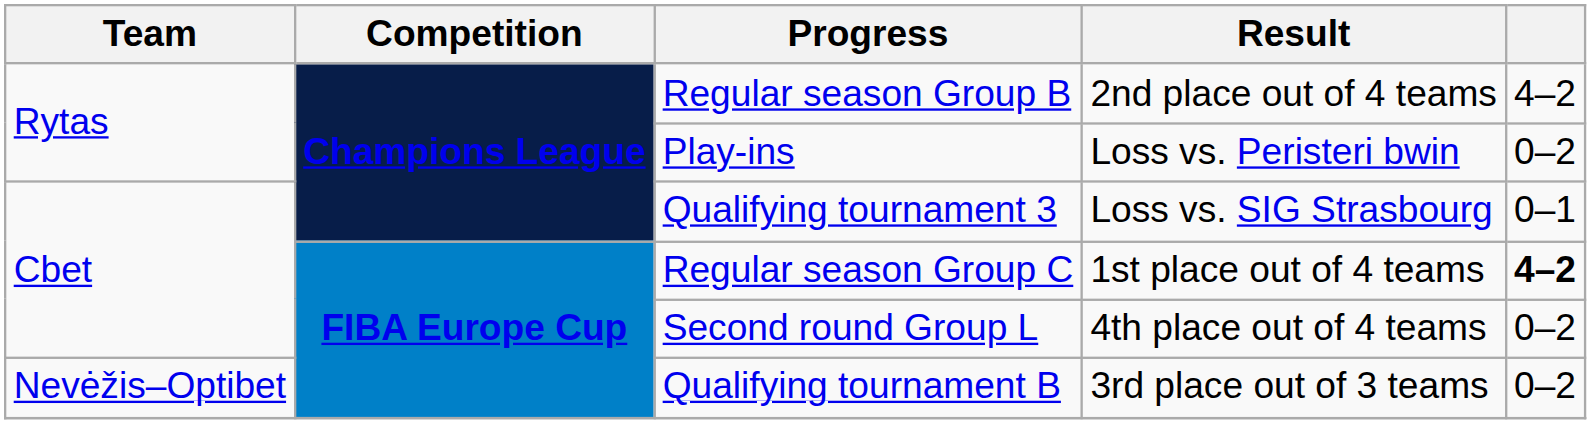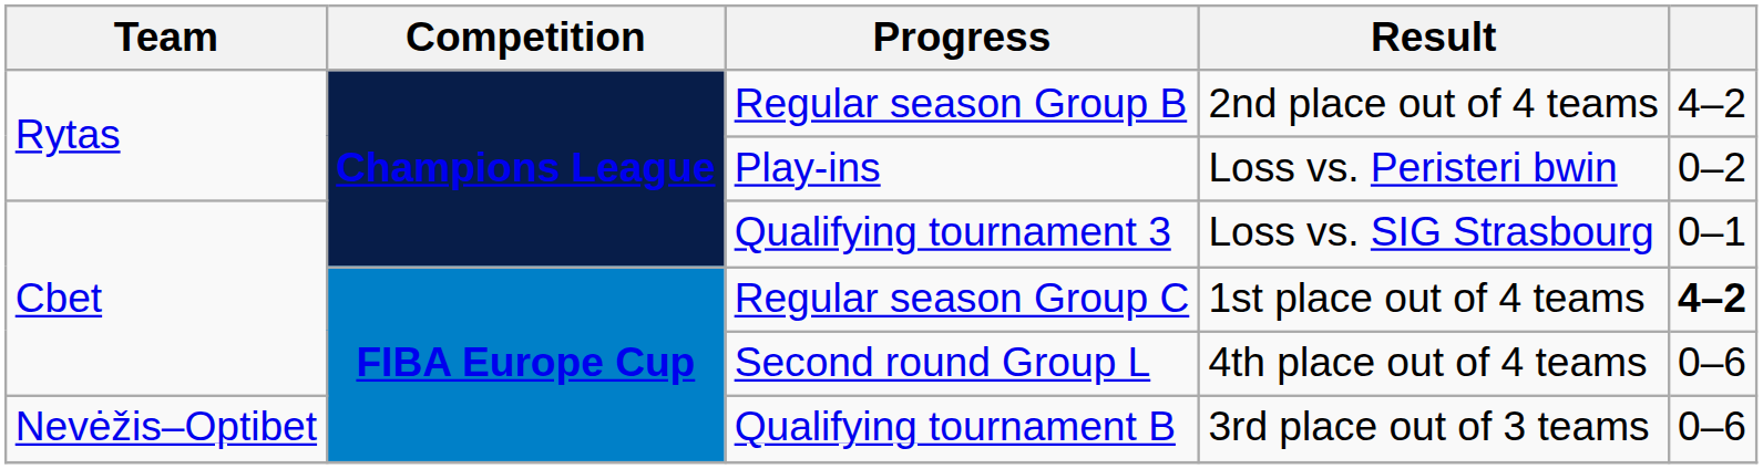Second round Group L | column 5: 0–2 -> 0–6
Qualifying tournament B | column 5: 0–2 -> 0–6
